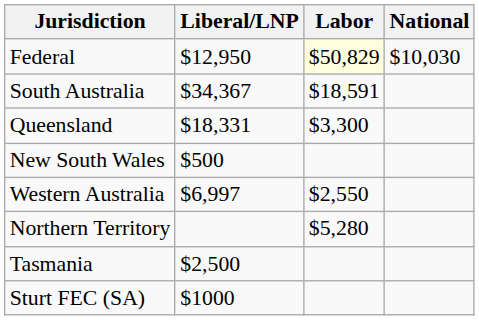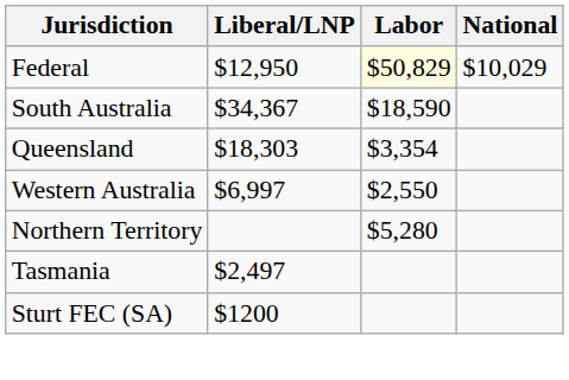Federal | National: $10,030 -> $10,029
South Australia | Labor: $18,591 -> $18,590
Queensland | Liberal/LNP: $18,331 -> $18,303
Queensland | Labor: $3,300 -> $3,354
- row: New South Wales | $500
Tasmania | Liberal/LNP: $2,500 -> $2,497
Sturt FEC (SA) | Liberal/LNP: $1000 -> $1200
